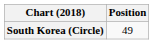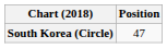South Korea (Circle) | Position: 49 -> 47
